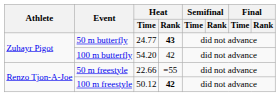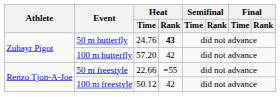50 m butterfly | Heat / Time: 24.77 -> 24.76
100 m butterfly | Heat / Time: 54.20 -> 57.20
100 m freestyle | Heat / Rank: bold -> normal
